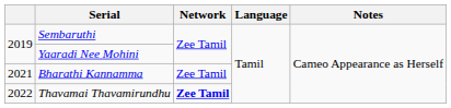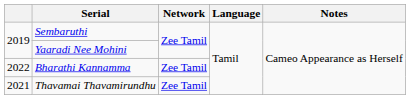Bharathi Kannamma | column 1: 2021 -> 2022
Thavamai Thavamirundhu | column 1: 2022 -> 2021
Thavamai Thavamirundhu | Network: bold -> normal
